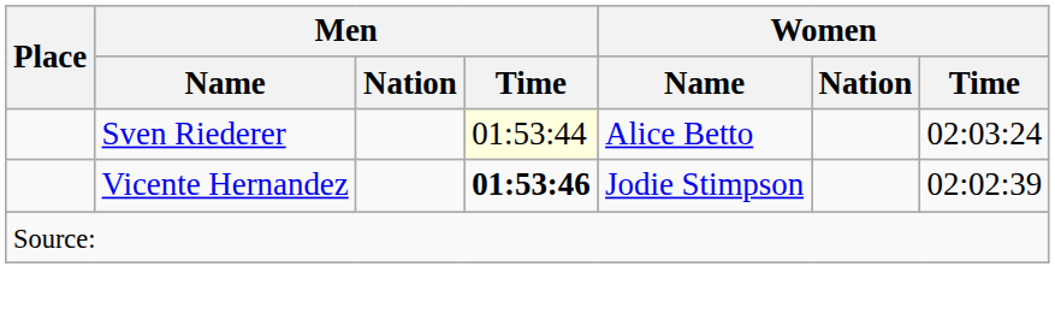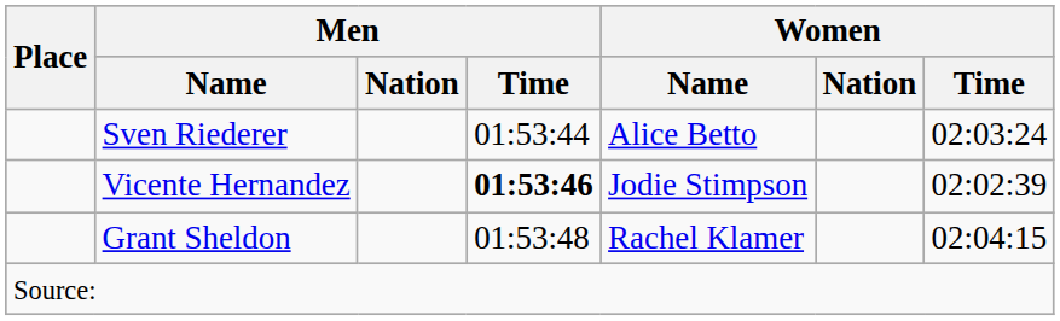Sven Riederer | Men / Time: lightyellow background -> no background
+ row: Grant Sheldon | 01:53:48 | Rachel Klamer | 02:04:15
